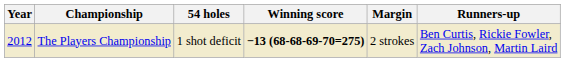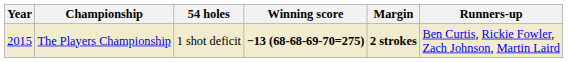The Players Championship | Year: 2012 -> 2015
The Players Championship | Margin: normal -> bold
